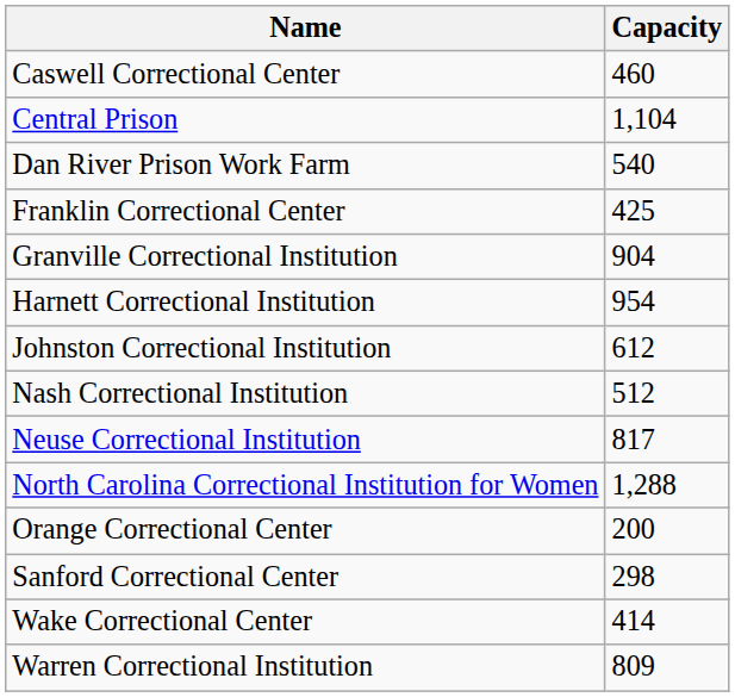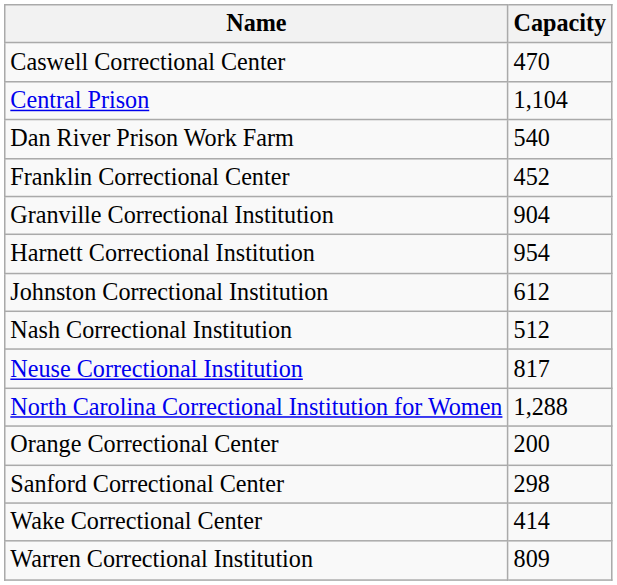Caswell Correctional Center | Capacity: 460 -> 470
Franklin Correctional Center | Capacity: 425 -> 452
